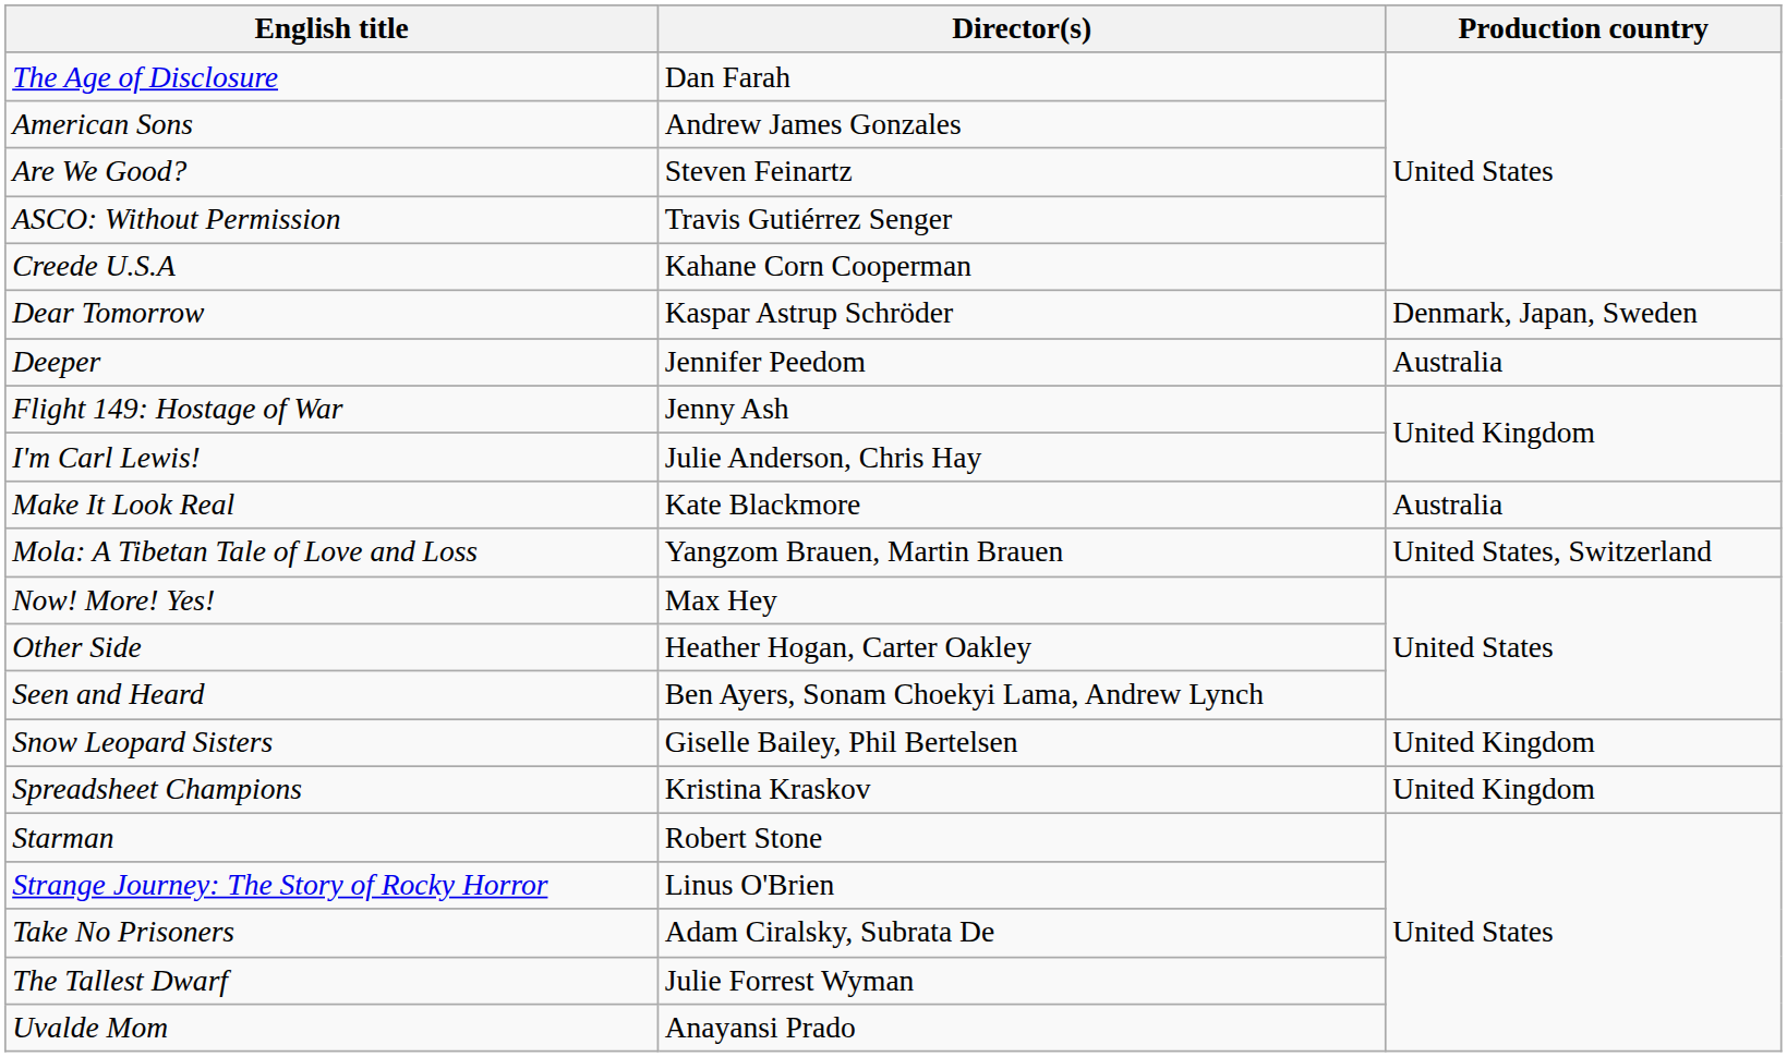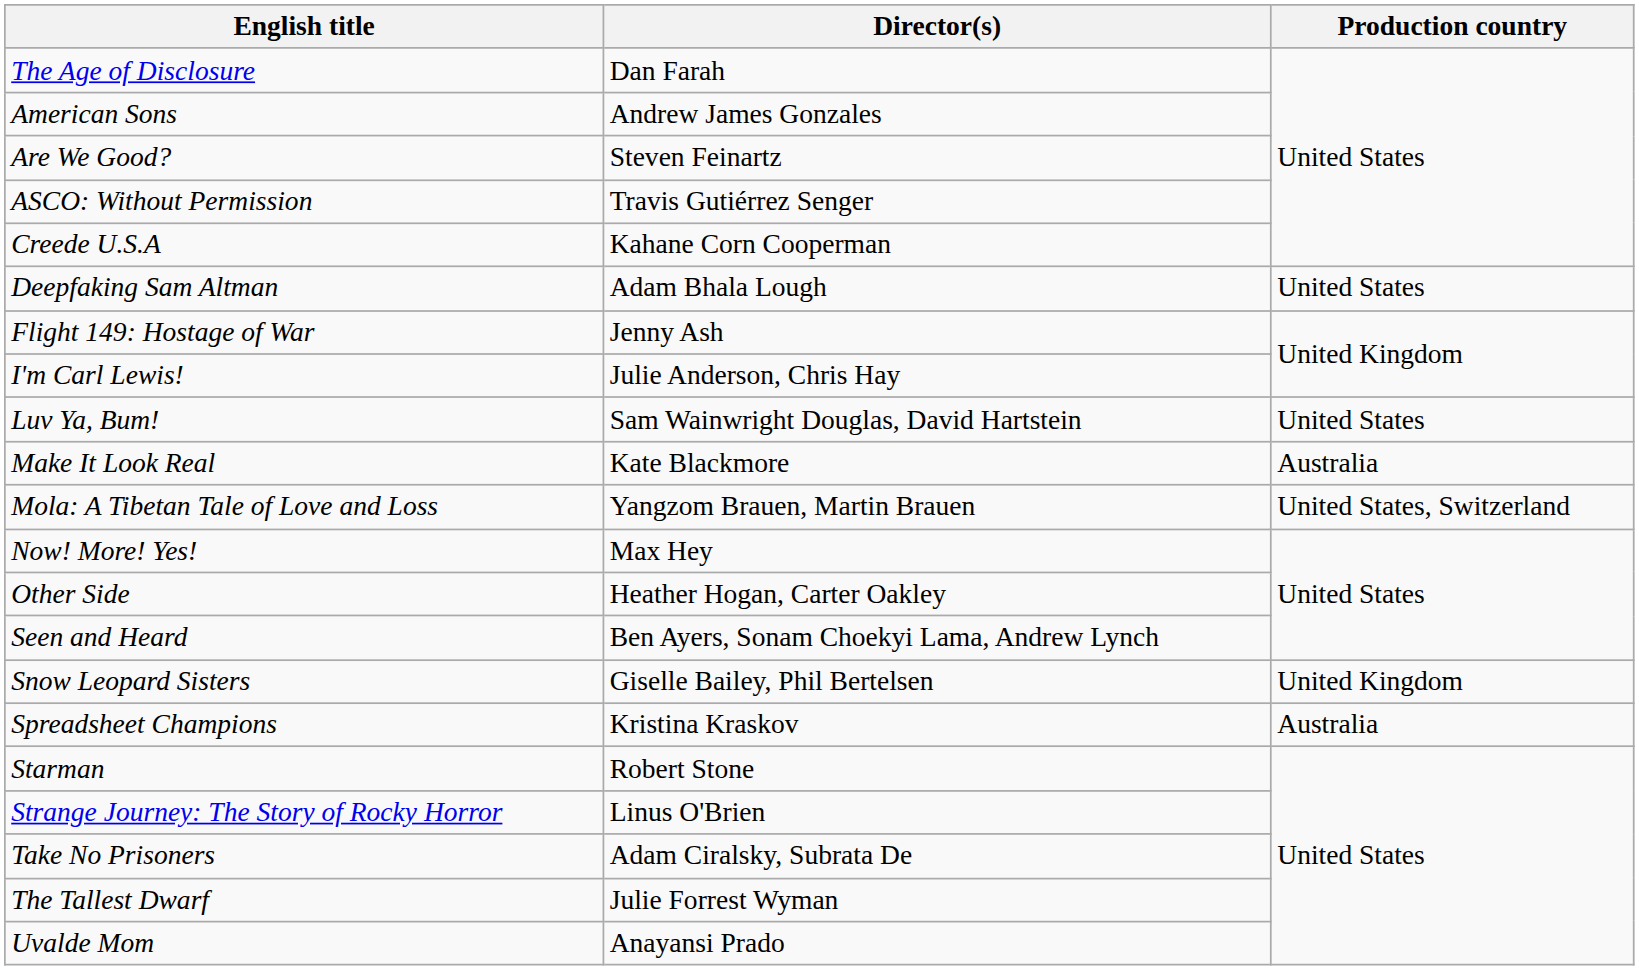- row: Dear Tomorrow | Kaspar Astrup Schröder | Denmark, Japan, Sweden
- row: Deeper | Jennifer Peedom | Australia
+ row: Deepfaking Sam Altman | Adam Bhala Lough | United States
+ row: Luv Ya, Bum! | Sam Wainwright Douglas, David Hartstein | United States
Spreadsheet Champions | Production country: United Kingdom -> Australia
